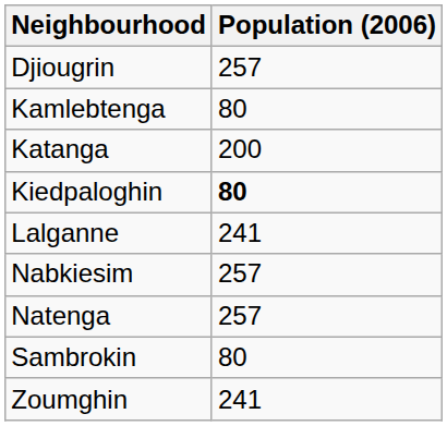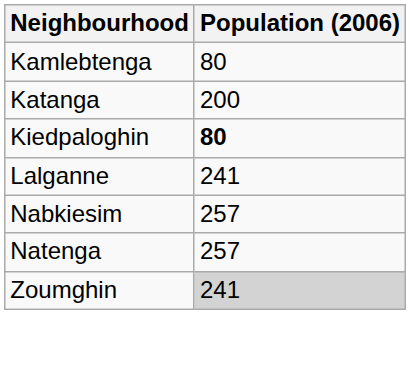- row: Djiougrin | 257
- row: Sambrokin | 80
Zoumghin | Population (2006): no background -> lightgrey background
